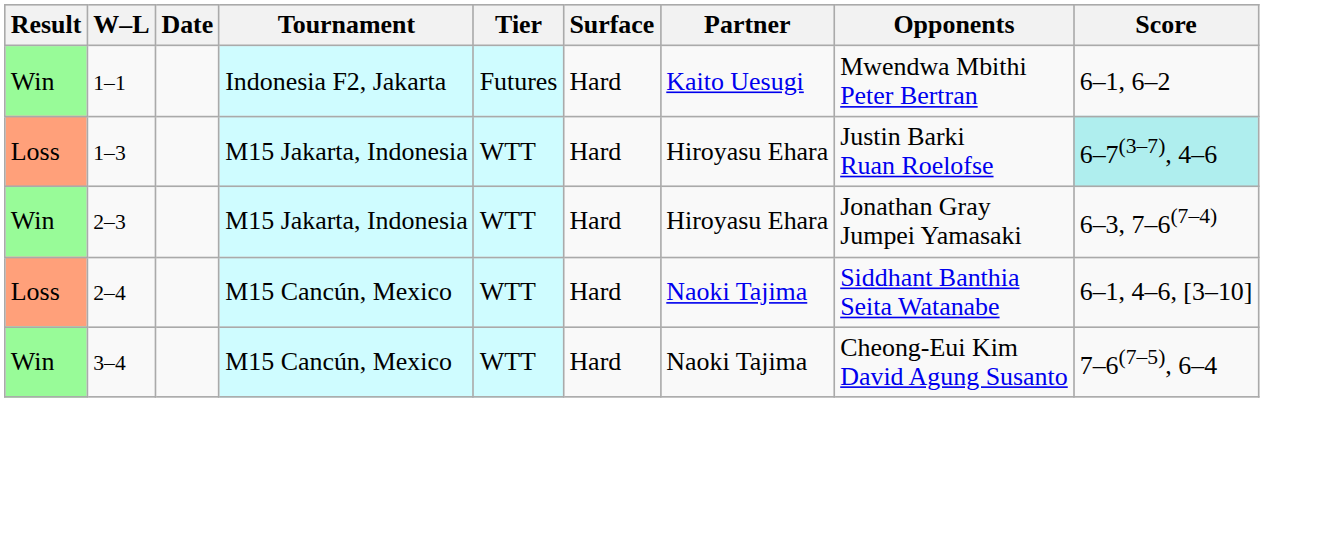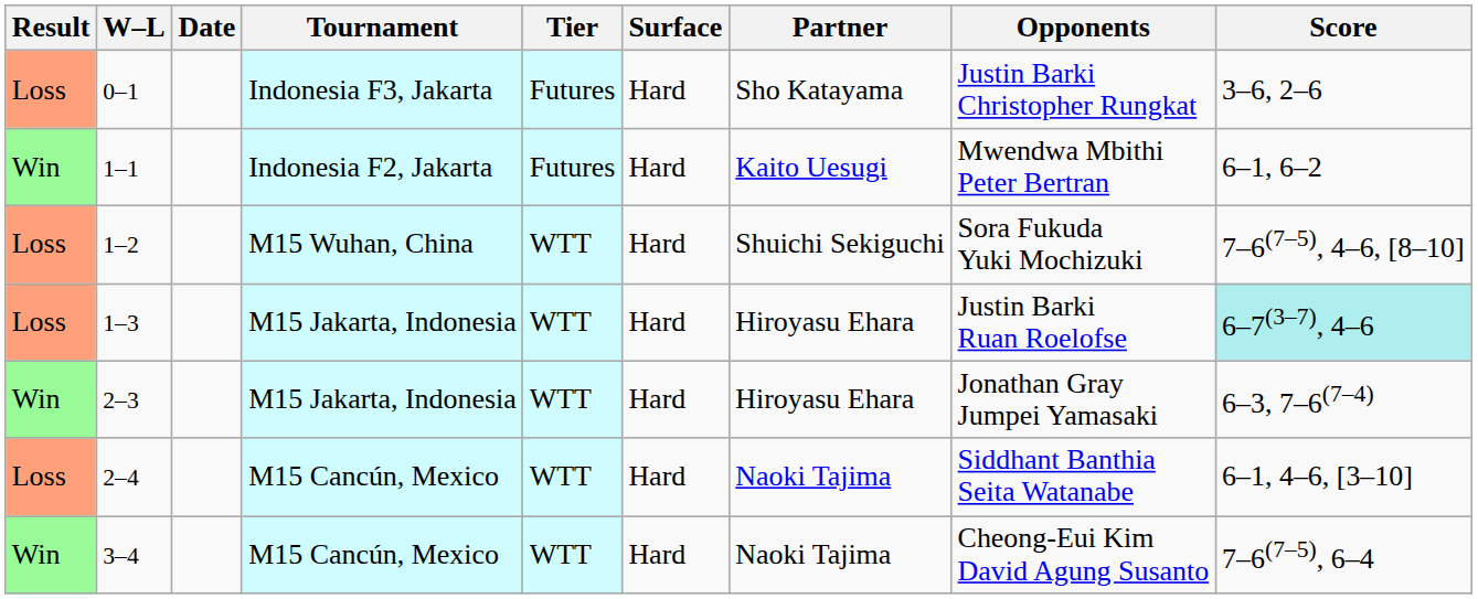+ row: Loss | 0–1 | Indonesia F3, Jakarta | Futures | Hard | Sho Katayama | Justin Barki Christopher Rungkat | 3–6, 2–6
+ row: Loss | 1–2 | M15 Wuhan, China | WTT | Hard | Shuichi Sekiguchi | Sora Fukuda Yuki Mochizuki | 7–6(7–5), 4–6, [8–10]
